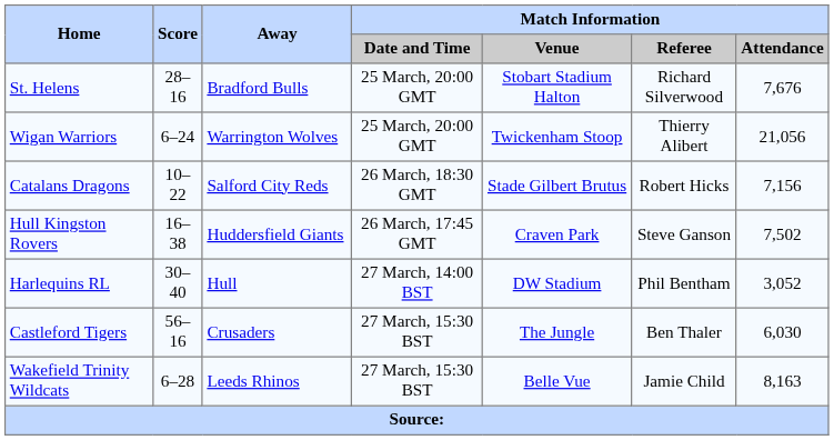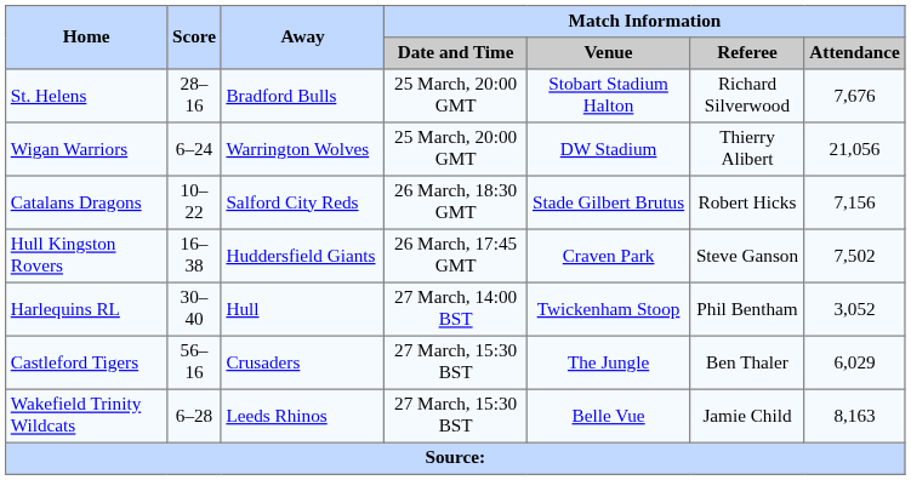Wigan Warriors | Match Information / Venue: Twickenham Stoop -> DW Stadium
Harlequins RL | Match Information / Venue: DW Stadium -> Twickenham Stoop
Castleford Tigers | Match Information / Attendance: 6,030 -> 6,029
